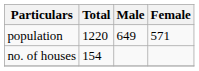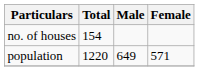rows swapped: no. of houses <-> population
